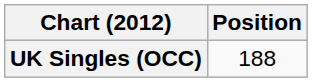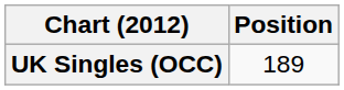UK Singles (OCC) | Position: 188 -> 189
